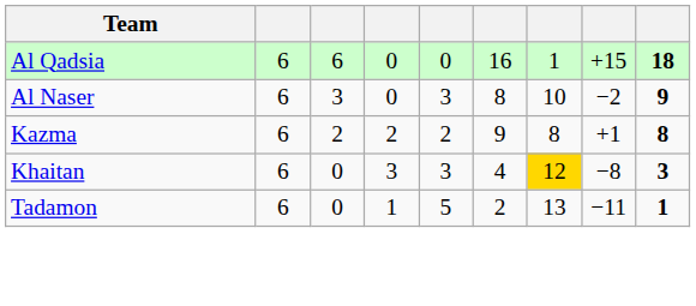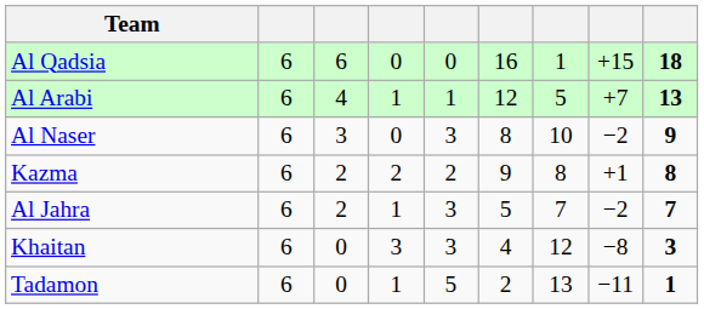+ row: Al Arabi | 6 | 4 | 1 | 1 | 12 | 5 | +7 | 13
+ row: Al Jahra | 6 | 2 | 1 | 3 | 5 | 7 | −2 | 7
Khaitan | column 7: gold background -> no background
